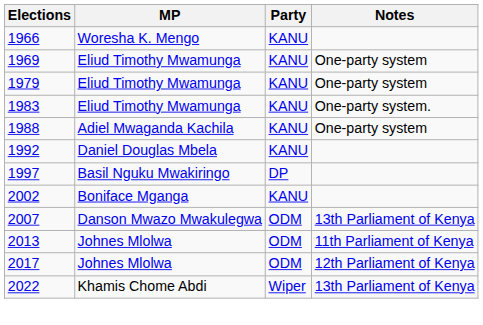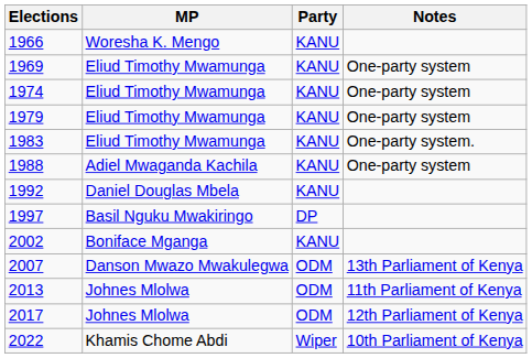+ row: 1974 | Eliud Timothy Mwamunga | KANU | One-party system
2022 | Notes: 13th Parliament of Kenya -> 10th Parliament of Kenya
